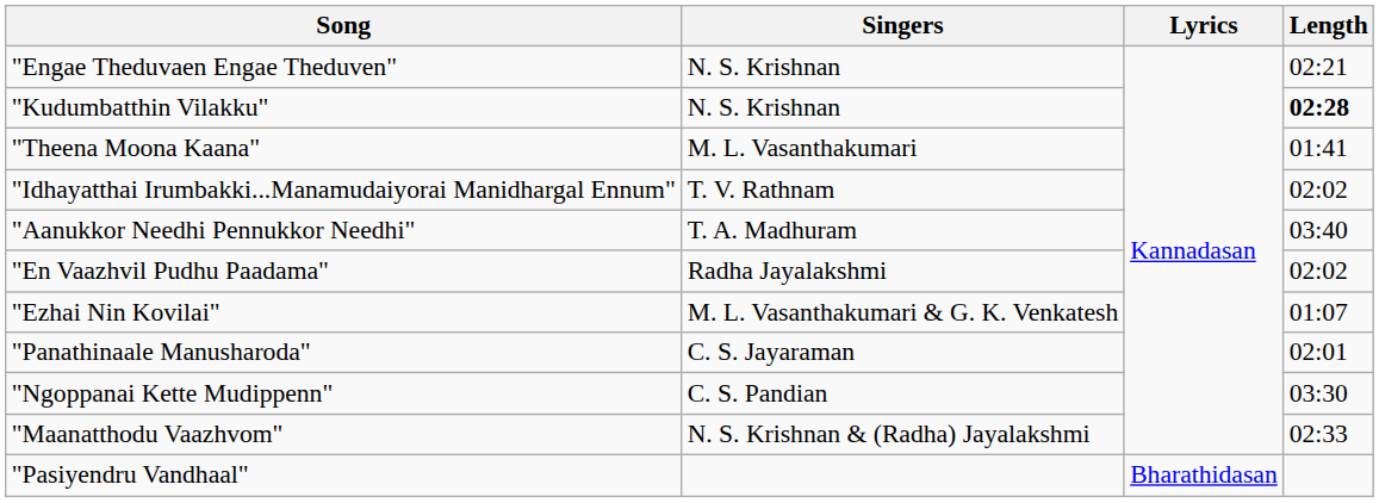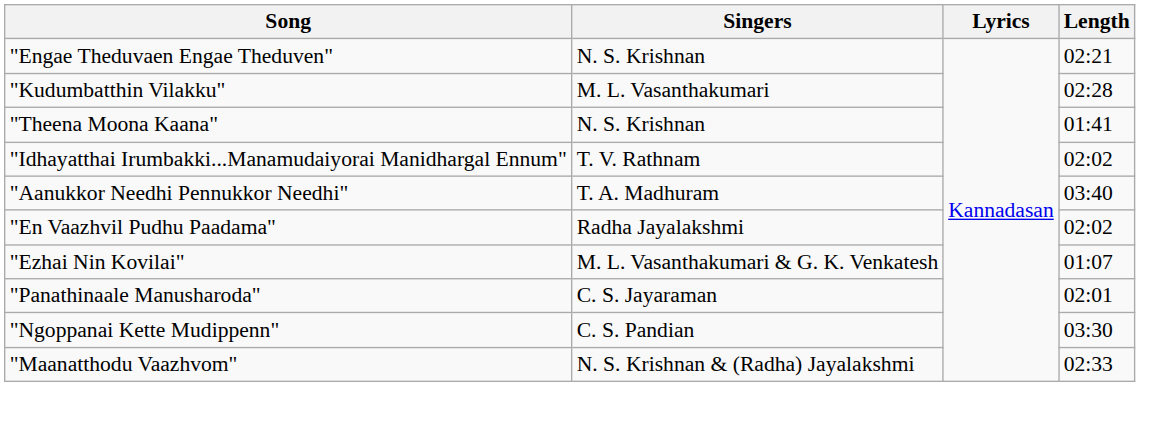"Kudumbatthin Vilakku" | Singers: N. S. Krishnan -> M. L. Vasanthakumari
"Kudumbatthin Vilakku" | Length: bold -> normal
"Theena Moona Kaana" | Singers: M. L. Vasanthakumari -> N. S. Krishnan
- row: "Pasiyendru Vandhaal" | Bharathidasan
